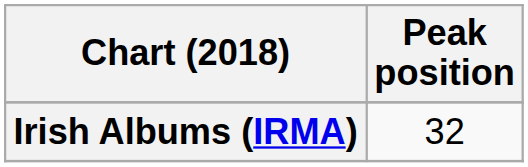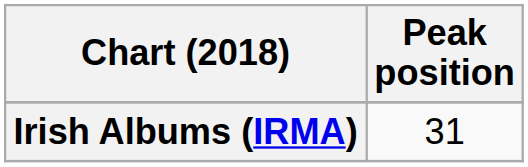Irish Albums (IRMA) | Peak position: 32 -> 31
